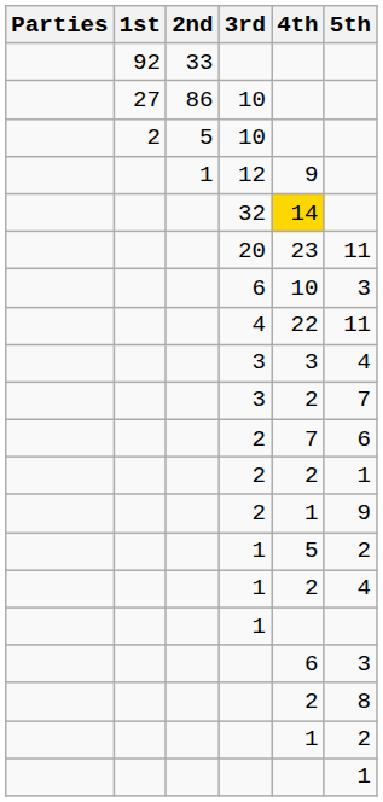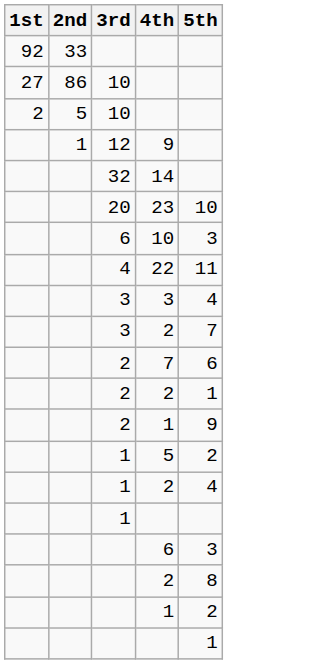- column: Parties
32 | 4th: gold background -> no background
20 | 5th: 11 -> 10
